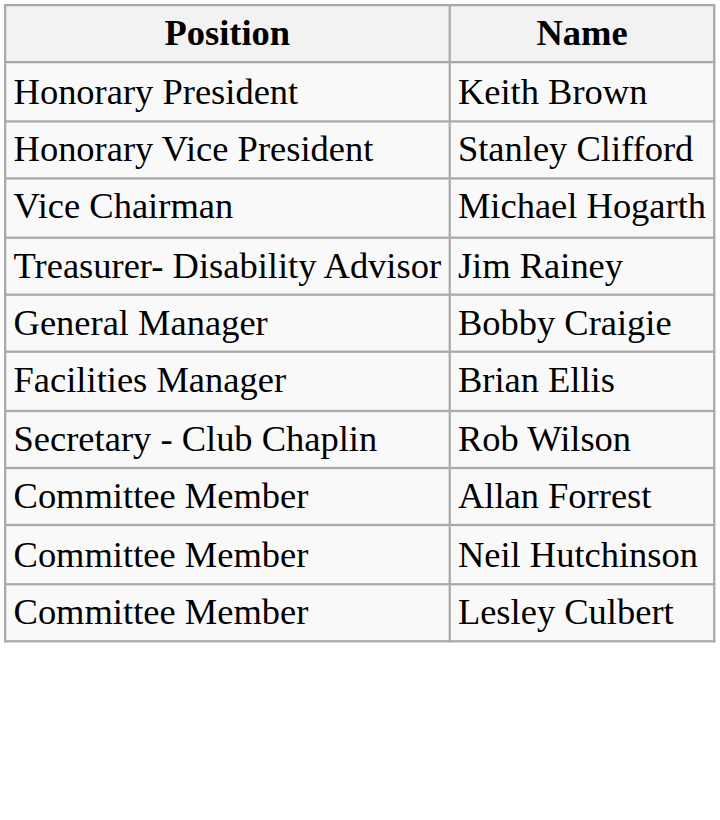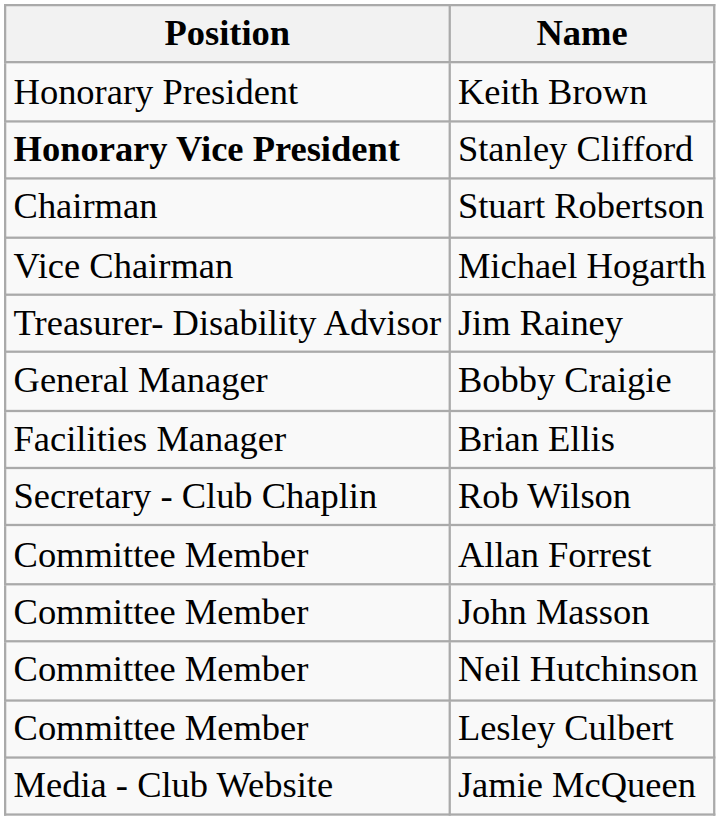Stanley Clifford | Position: normal -> bold
+ row: Chairman | Stuart Robertson
+ row: Committee Member | John Masson
+ row: Media - Club Website | Jamie McQueen
